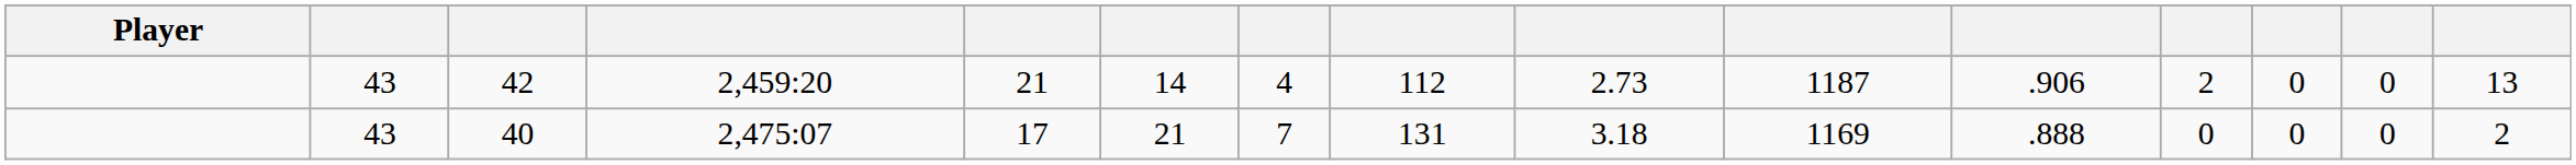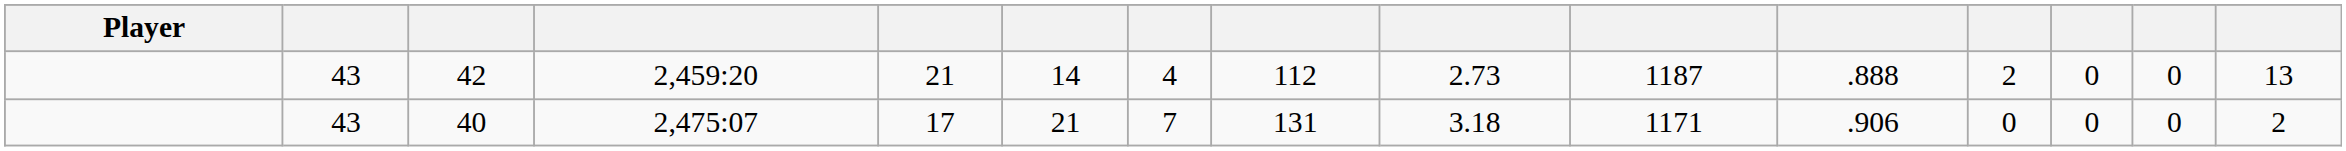42 | column 11: .906 -> .888
40 | column 10: 1169 -> 1171
40 | column 11: .888 -> .906
